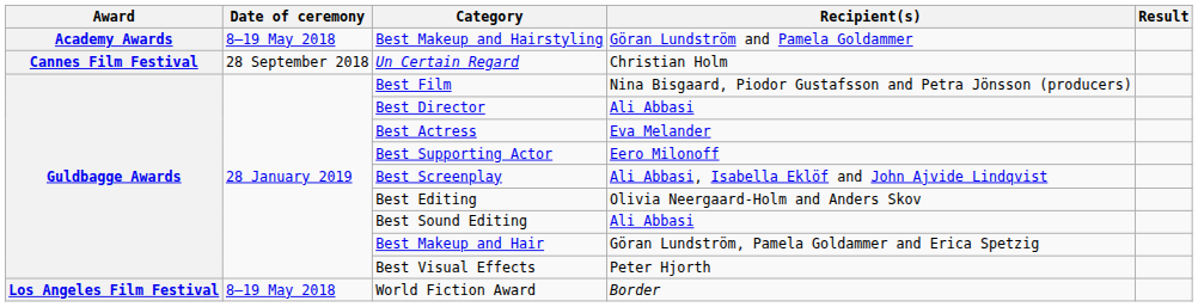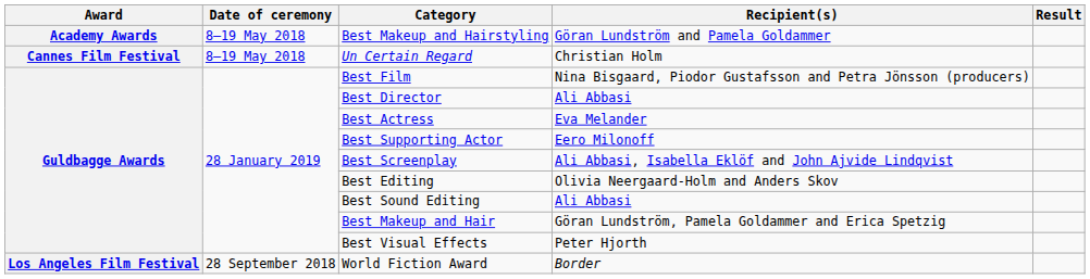Un Certain Regard | Date of ceremony: 28 September 2018 -> 8–19 May 2018
World Fiction Award | Date of ceremony: 8–19 May 2018 -> 28 September 2018
